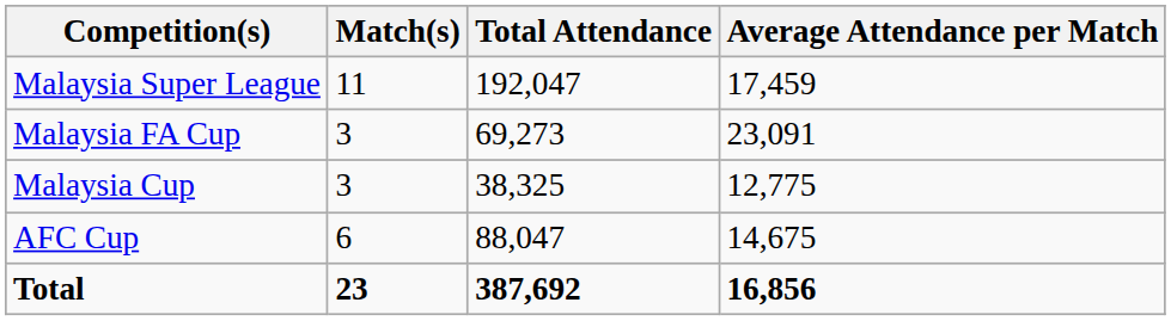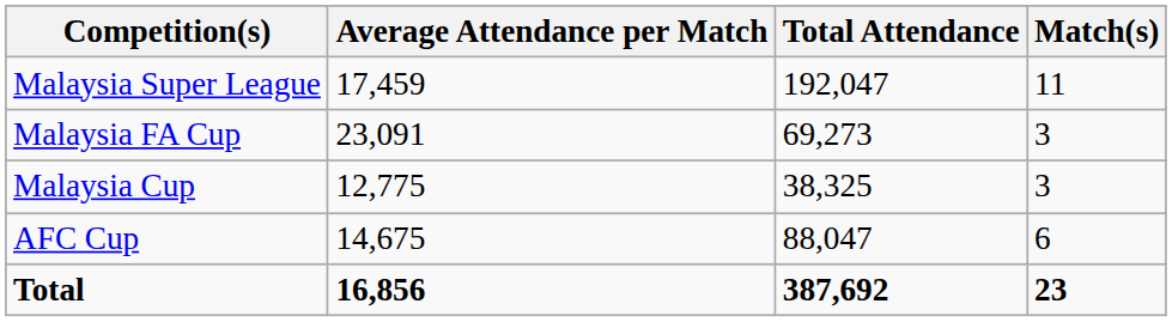columns swapped: Match(s) <-> Average Attendance per Match
